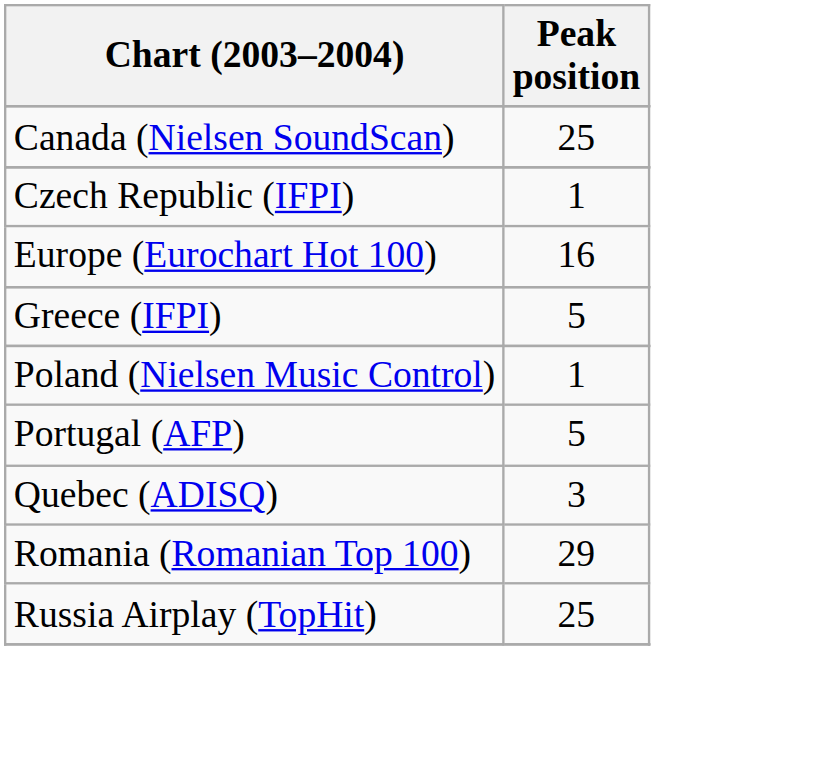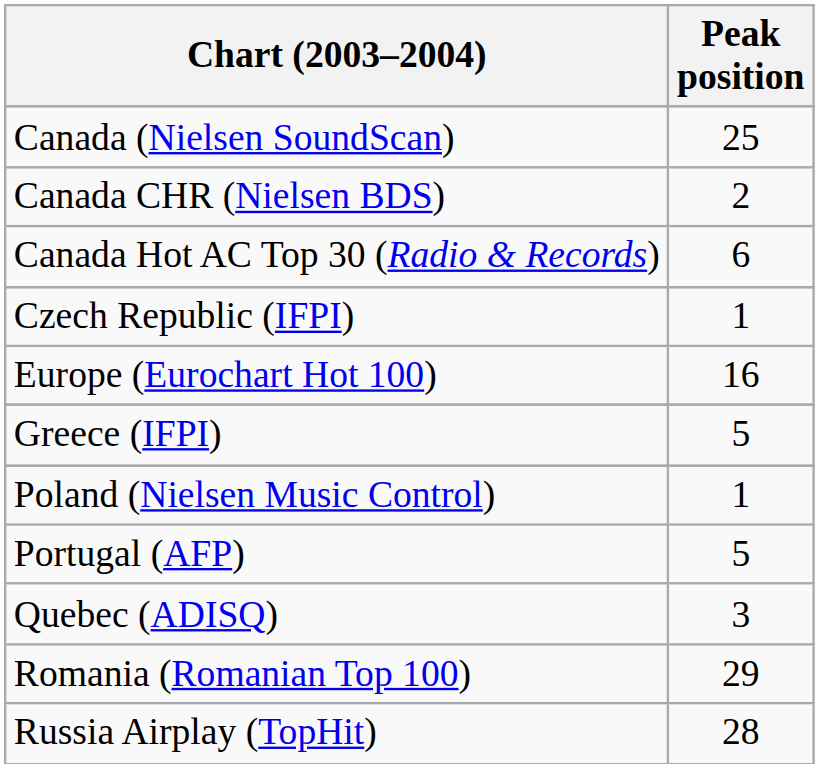+ row: Canada CHR (Nielsen BDS) | 2
+ row: Canada Hot AC Top 30 (Radio & Records) | 6
Russia Airplay (TopHit) | Peak position: 25 -> 28
